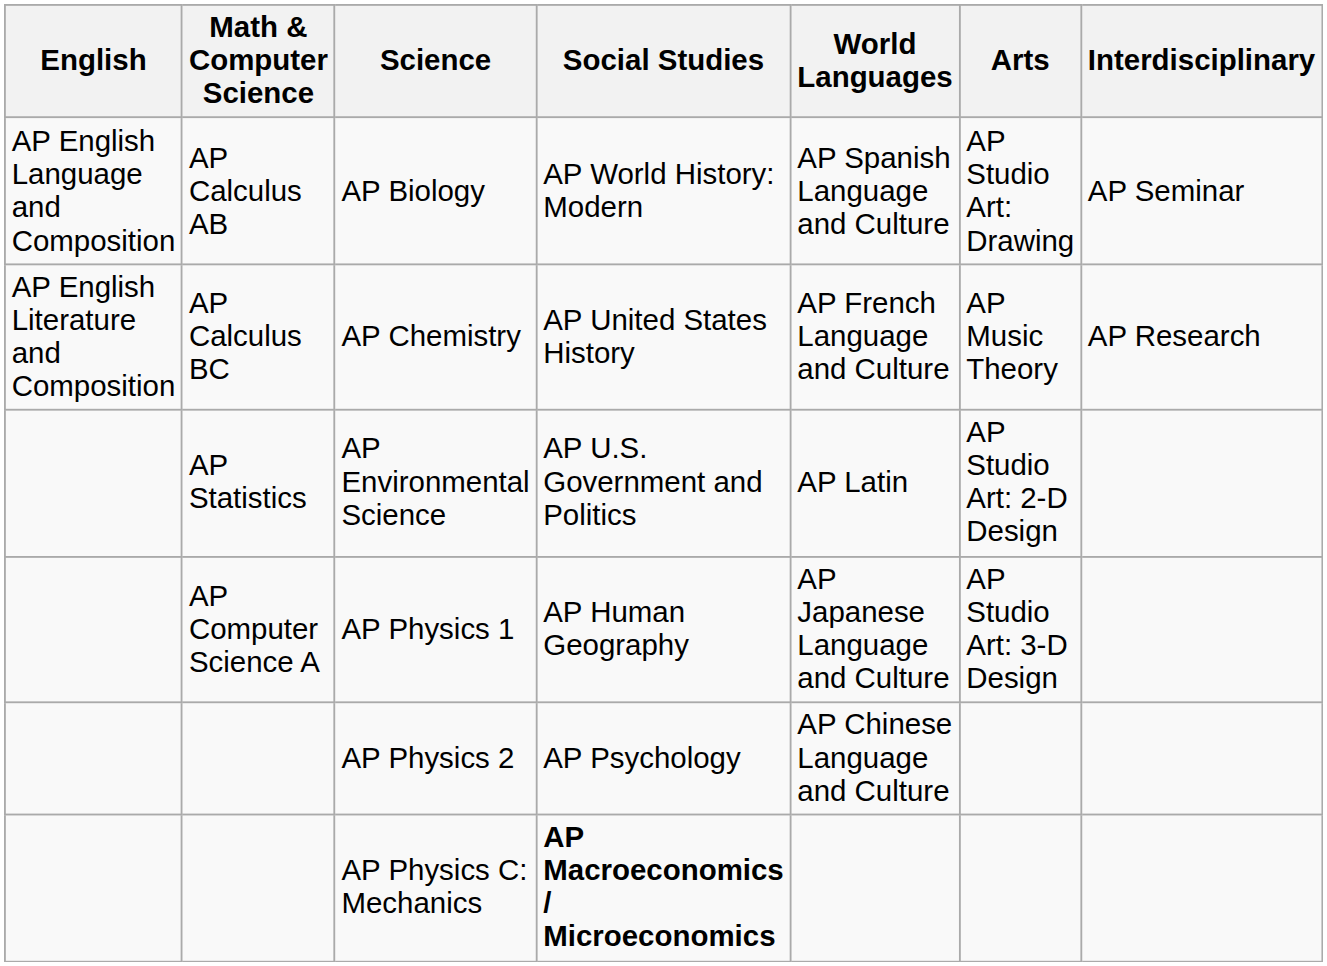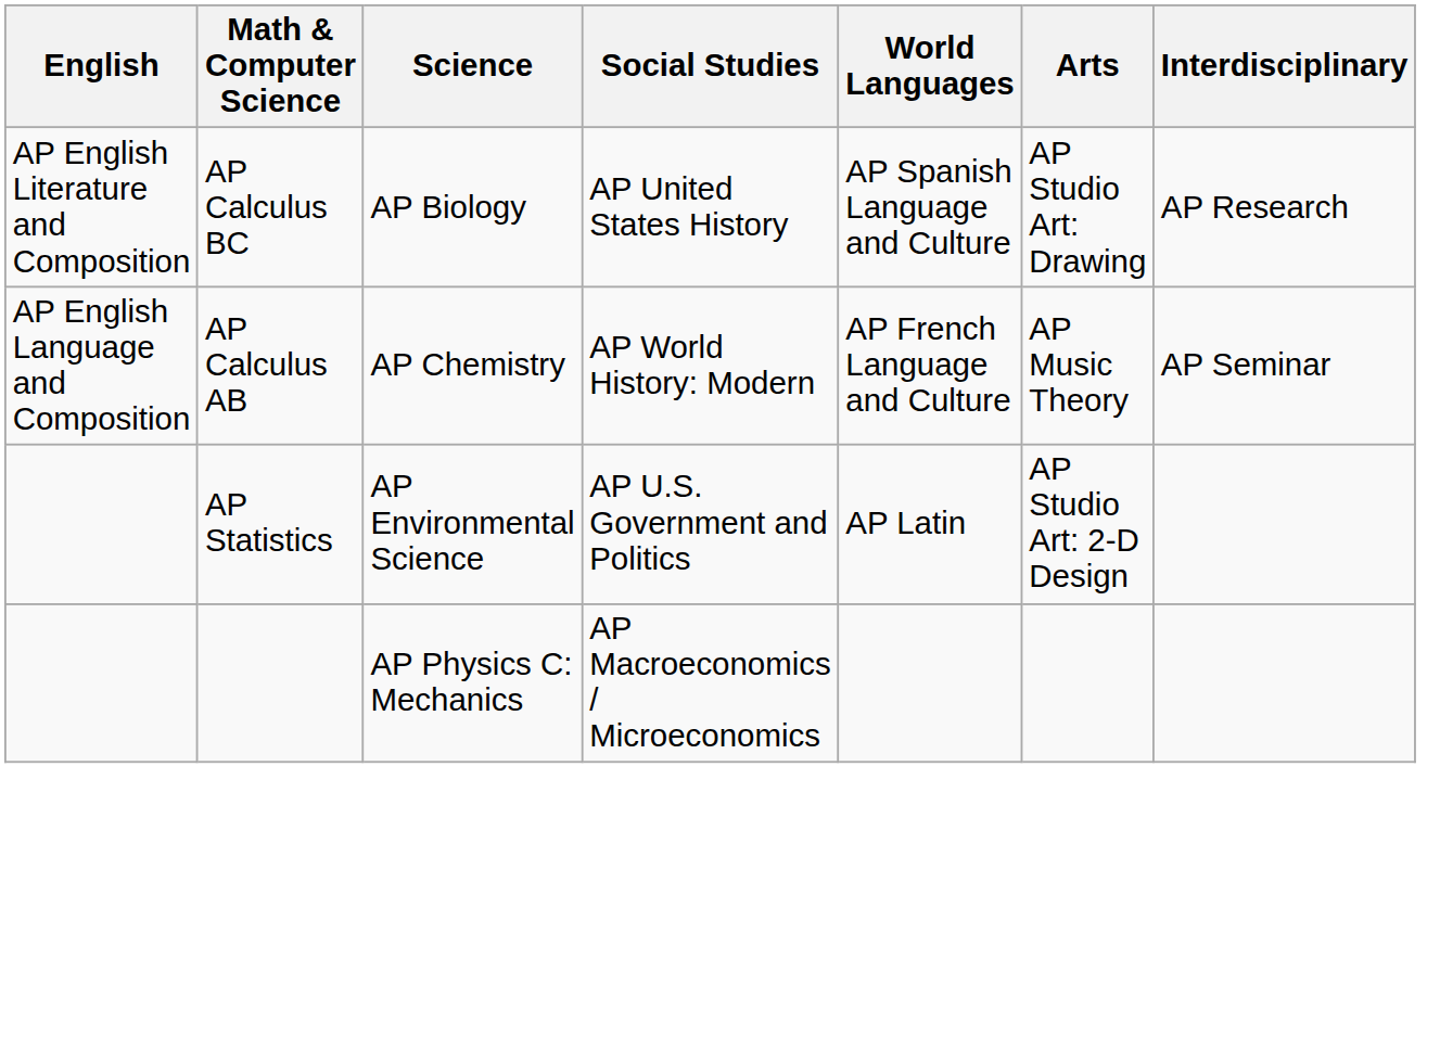AP Biology | English: AP English Language and Composition -> AP English Literature and Composition
AP Biology | Math & Computer Science: AP Calculus AB -> AP Calculus BC
AP Biology | Social Studies: AP World History: Modern -> AP United States History
AP Biology | Interdisciplinary: AP Seminar -> AP Research
AP Chemistry | English: AP English Literature and Composition -> AP English Language and Composition
AP Chemistry | Math & Computer Science: AP Calculus BC -> AP Calculus AB
AP Chemistry | Social Studies: AP United States History -> AP World History: Modern
AP Chemistry | Interdisciplinary: AP Research -> AP Seminar
- row: AP Computer Science A | AP Physics 1 | AP Human Geography | AP Japanese Language and Culture | AP Studio Art: 3-D Design
- row: AP Physics 2 | AP Psychology | AP Chinese Language and Culture
AP Physics C: Mechanics | Social Studies: bold -> normal
